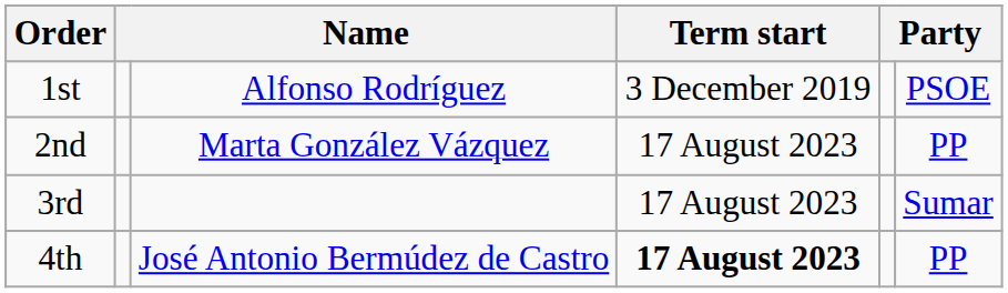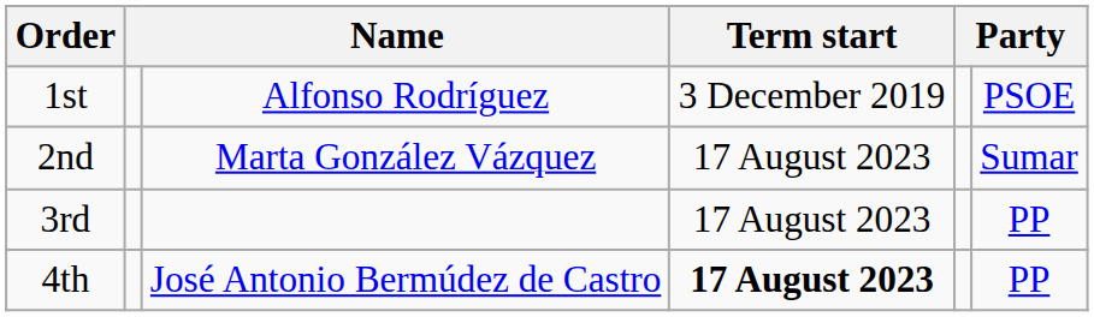2nd | column 6: PP -> Sumar
3rd | column 6: Sumar -> PP
